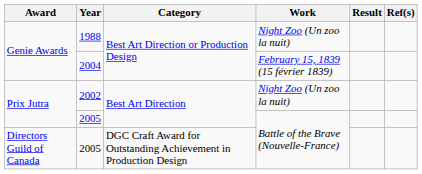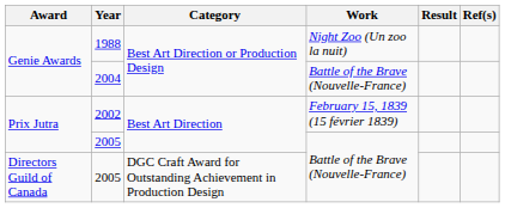2004 | Work: February 15, 1839 (15 février 1839) -> Battle of the Brave (Nouvelle-France)
2002 | Work: Night Zoo (Un zoo la nuit) -> February 15, 1839 (15 février 1839)
